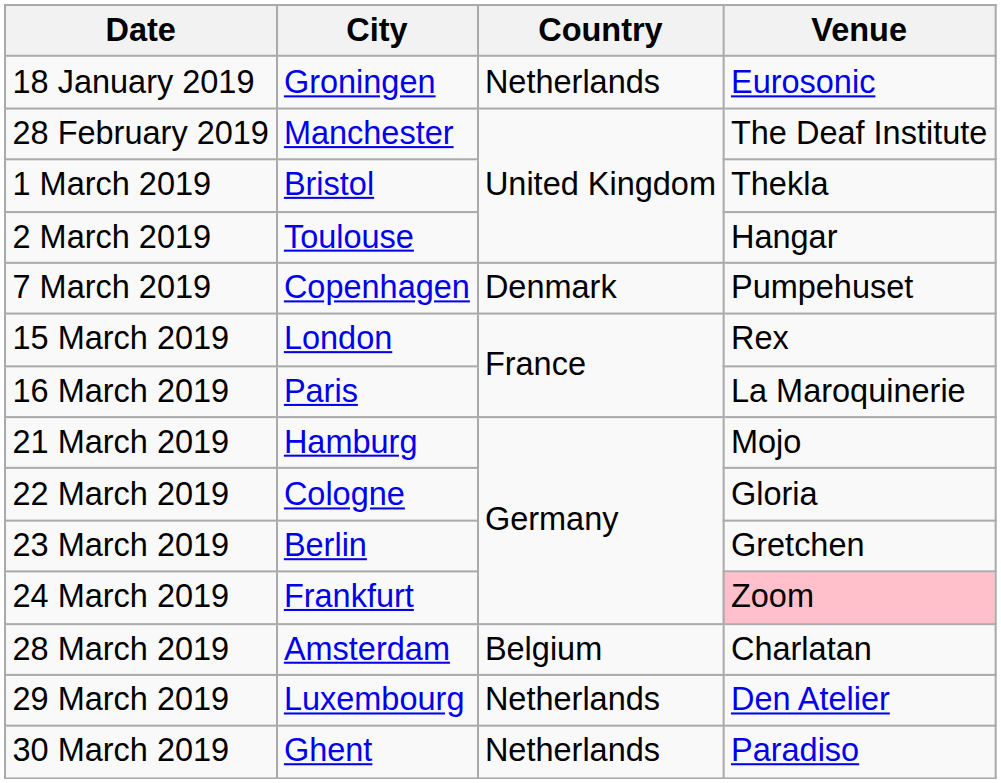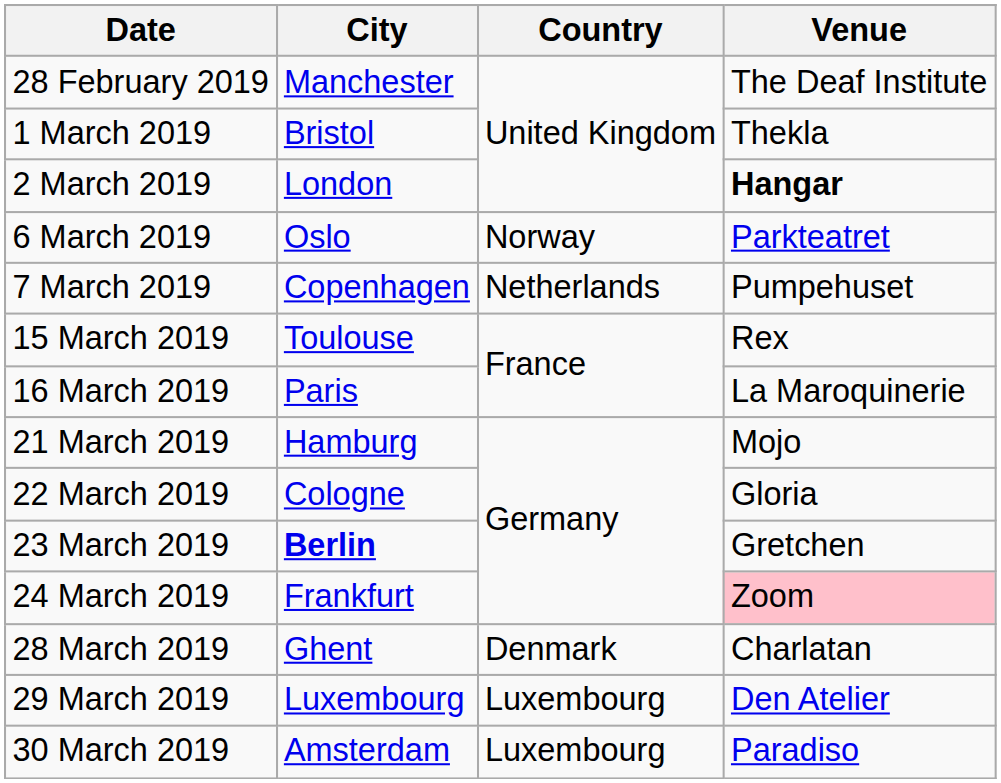- row: 18 January 2019 | Groningen | Netherlands | Eurosonic
2 March 2019 | City: Toulouse -> London
2 March 2019 | Venue: normal -> bold
+ row: 6 March 2019 | Oslo | Norway | Parkteatret
7 March 2019 | Country: Denmark -> Netherlands
15 March 2019 | City: London -> Toulouse
23 March 2019 | City: normal -> bold
28 March 2019 | City: Amsterdam -> Ghent
28 March 2019 | Country: Belgium -> Denmark
29 March 2019 | Country: Netherlands -> Luxembourg
30 March 2019 | City: Ghent -> Amsterdam
30 March 2019 | Country: Netherlands -> Luxembourg
